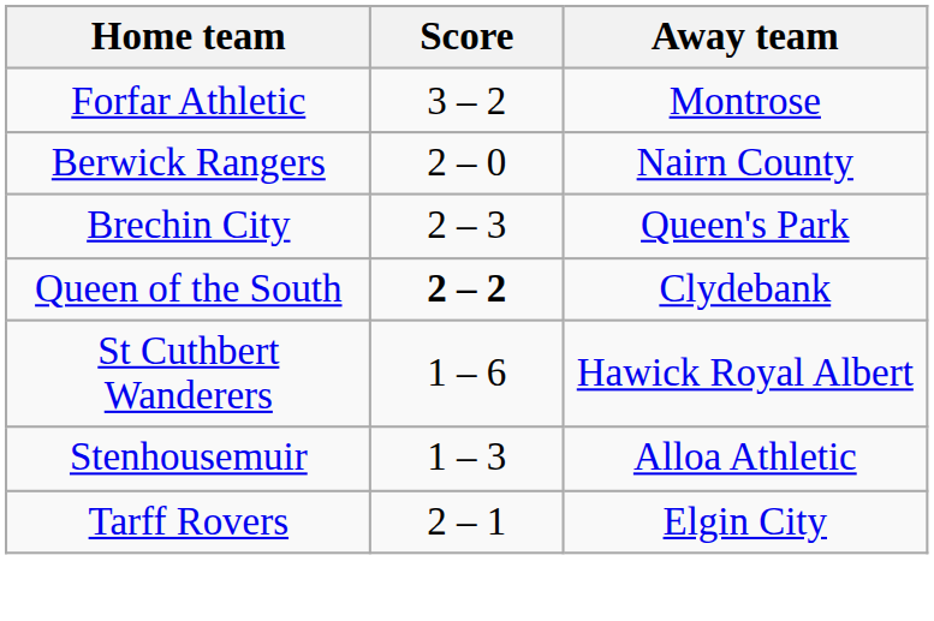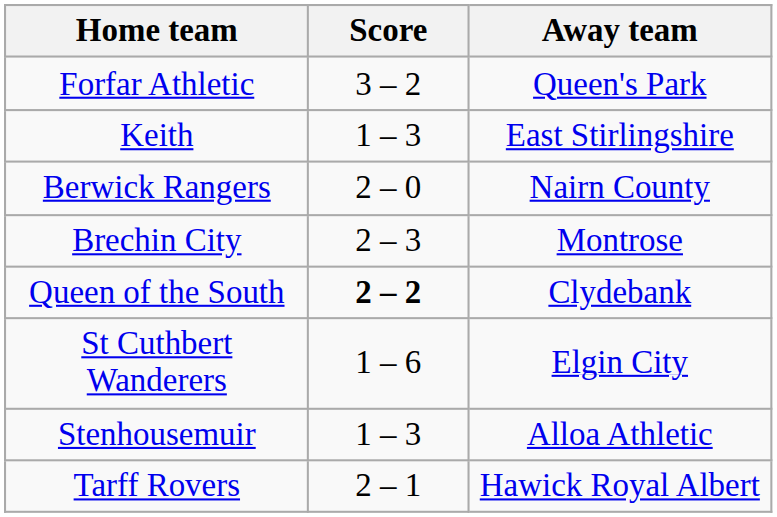Forfar Athletic | Away team: Montrose -> Queen's Park
+ row: Keith | 1 – 3 | East Stirlingshire
Brechin City | Away team: Queen's Park -> Montrose
St Cuthbert Wanderers | Away team: Hawick Royal Albert -> Elgin City
Tarff Rovers | Away team: Elgin City -> Hawick Royal Albert
